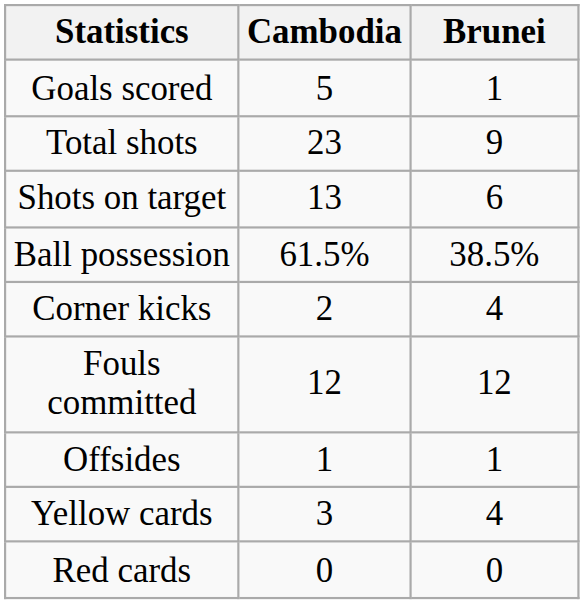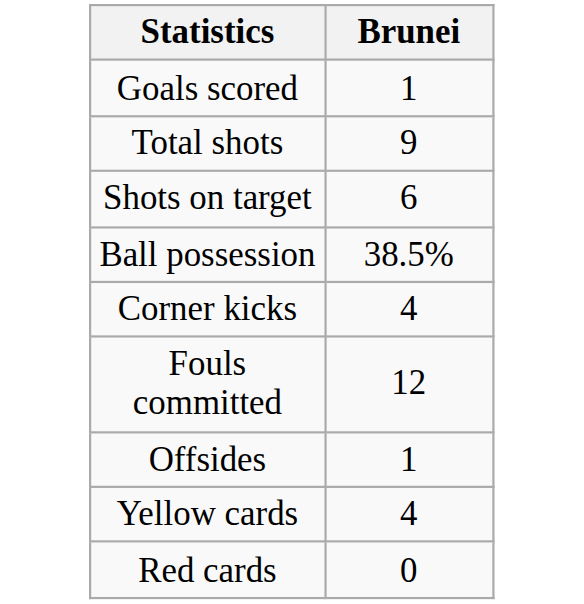- column: Cambodia | 5 | 23 | 13 | 61.5% | 2 | 12 | 1 | 3 | 0
